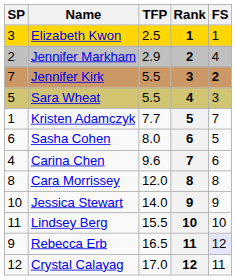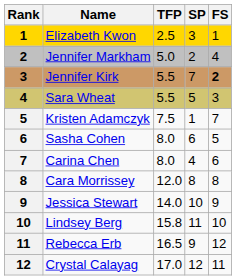columns swapped: Rank <-> SP
Jennifer Markham | TFP: 2.9 -> 5.0
Kristen Adamczyk | TFP: 7.7 -> 7.5
Carina Chen | TFP: 9.6 -> 8.0
Lindsey Berg | TFP: 15.5 -> 15.8
Rebecca Erb | FS: lavender background -> no background
